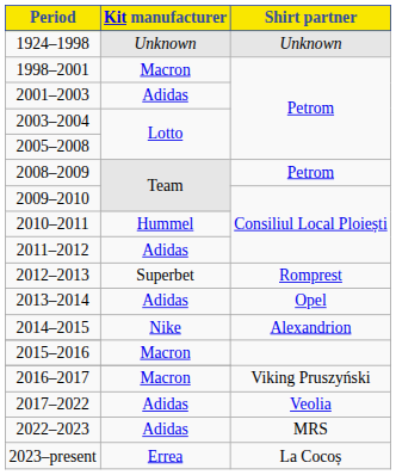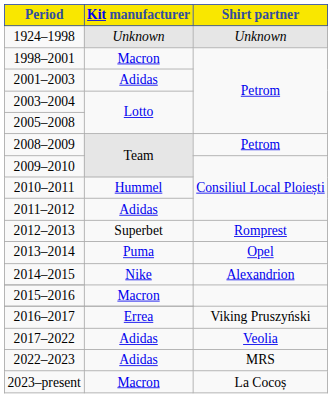2013–2014 | Kit manufacturer: Adidas -> Puma
2016–2017 | Kit manufacturer: Macron -> Errea
2023–present | Kit manufacturer: Errea -> Macron
